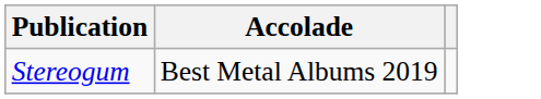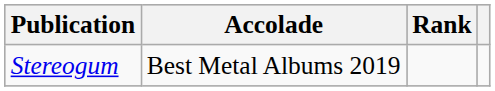+ column: Rank
